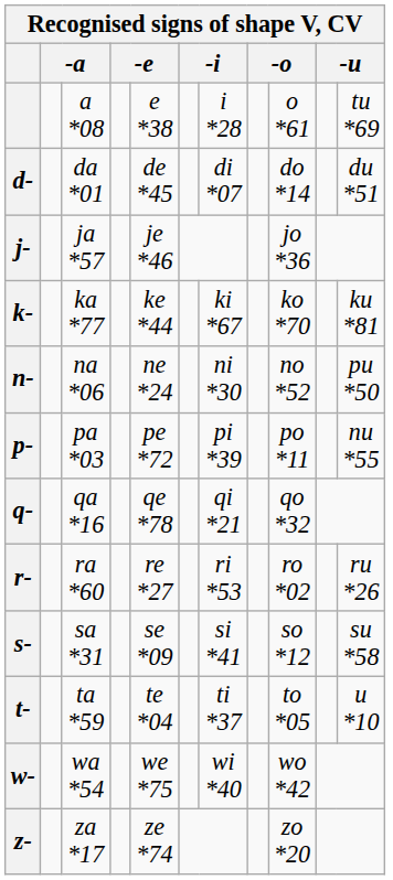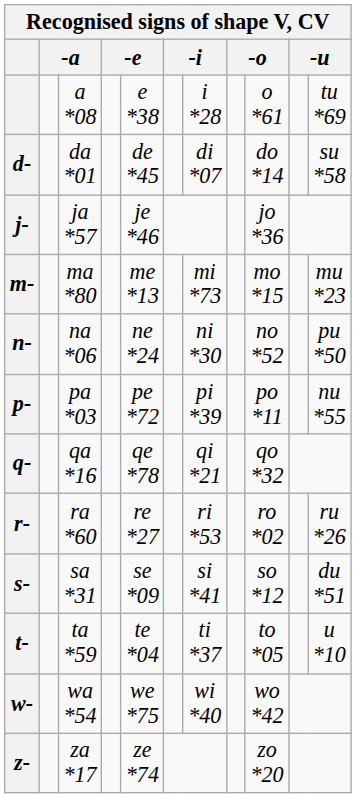da *01 | column 11: du *51 -> su *58
- row: k- | ka *77 | ke *44 | ki *67 | ko *70 | ku *81
+ row: m- | ma *80 | me *13 | mi *73 | mo *15 | mu *23
sa *31 | column 11: su *58 -> du *51
